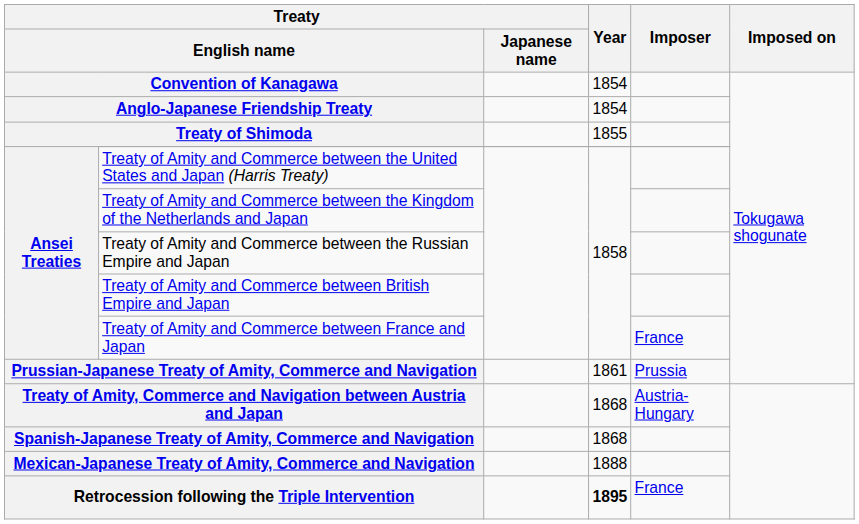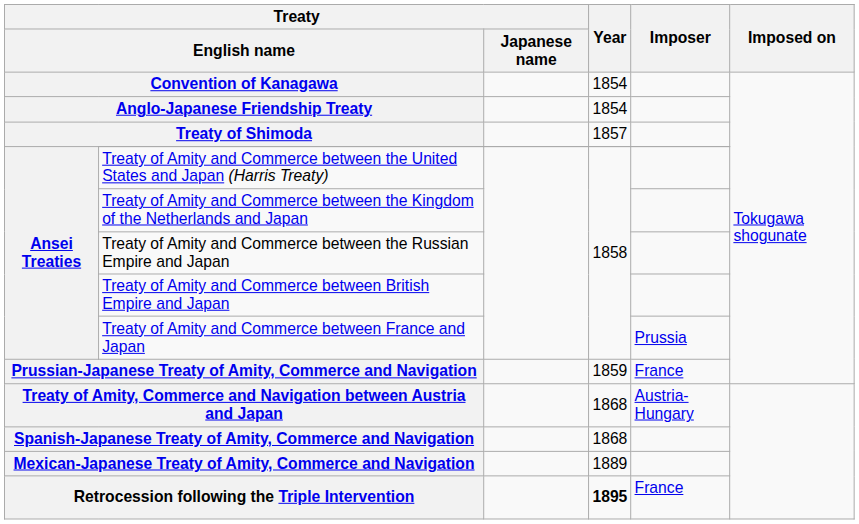Treaty of Shimoda | Year: 1855 -> 1857
Treaty of Amity and Commerce between France and Japan | Imposer: France -> Prussia
Prussian-Japanese Treaty of Amity, Commerce and Navigation | Year: 1861 -> 1859
Prussian-Japanese Treaty of Amity, Commerce and Navigation | Imposer: Prussia -> France
Mexican-Japanese Treaty of Amity, Commerce and Navigation | Year: 1888 -> 1889
